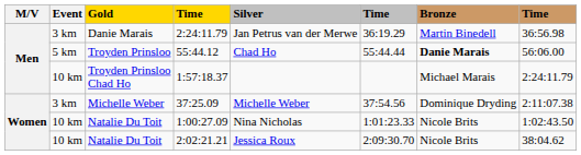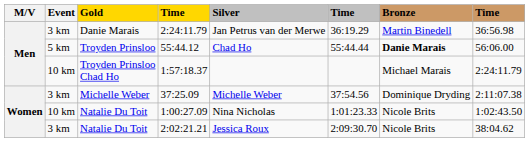2:02:21.21 | Event: 10 km -> 3 km
